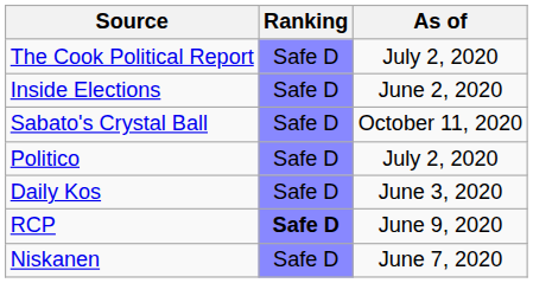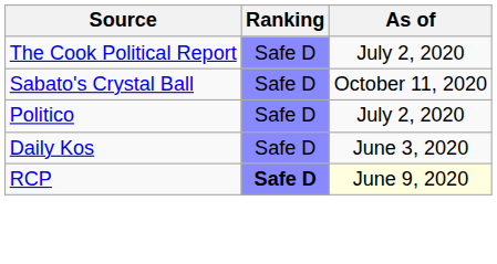- row: Inside Elections | Safe D | June 2, 2020
RCP | As of: no background -> lightyellow background
- row: Niskanen | Safe D | June 7, 2020
